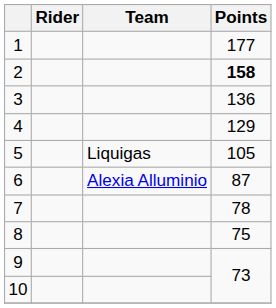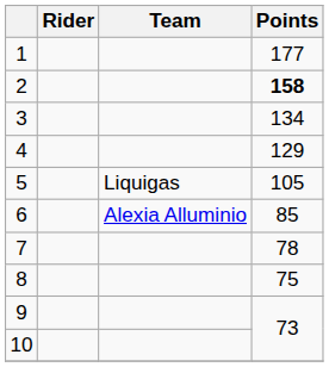3 | Points: 136 -> 134
6 | Points: 87 -> 85
